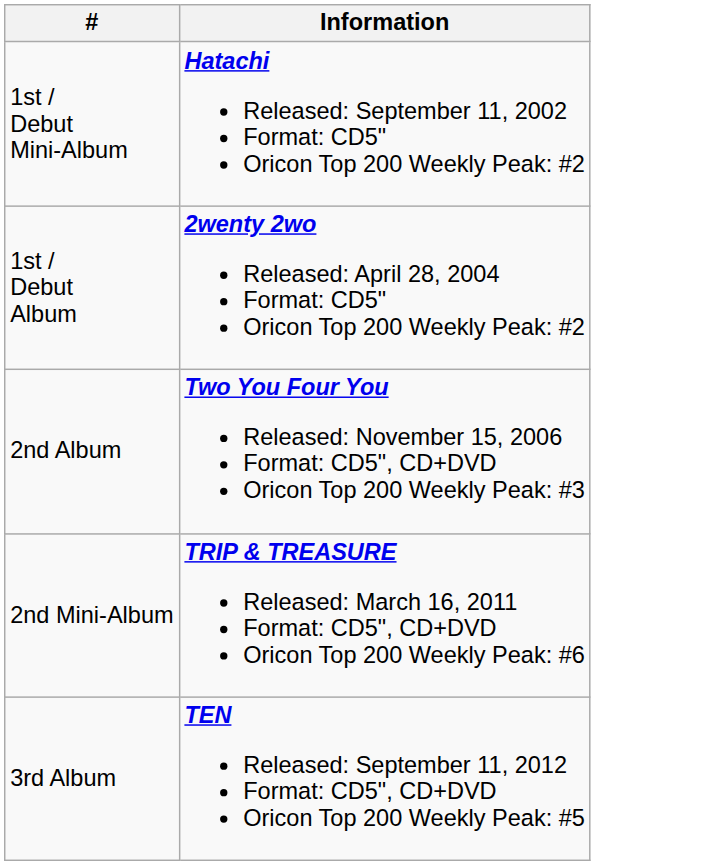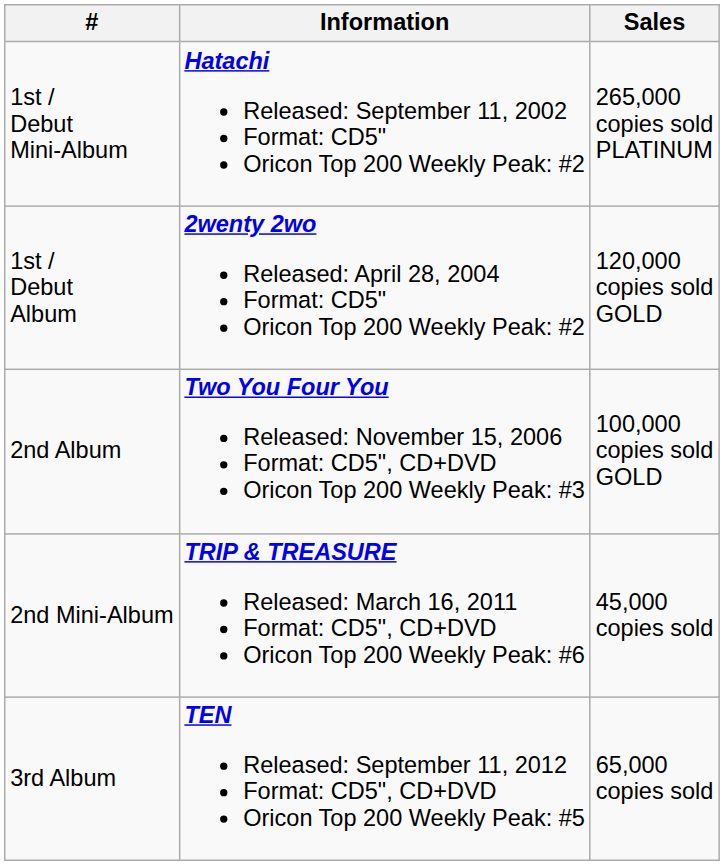+ column: Sales | 265,000 copies sold PLATINUM | 120,000 copies sold GOLD | 100,000 copies sold GOLD | 45,000 copies sold | 65,000 copies sold
